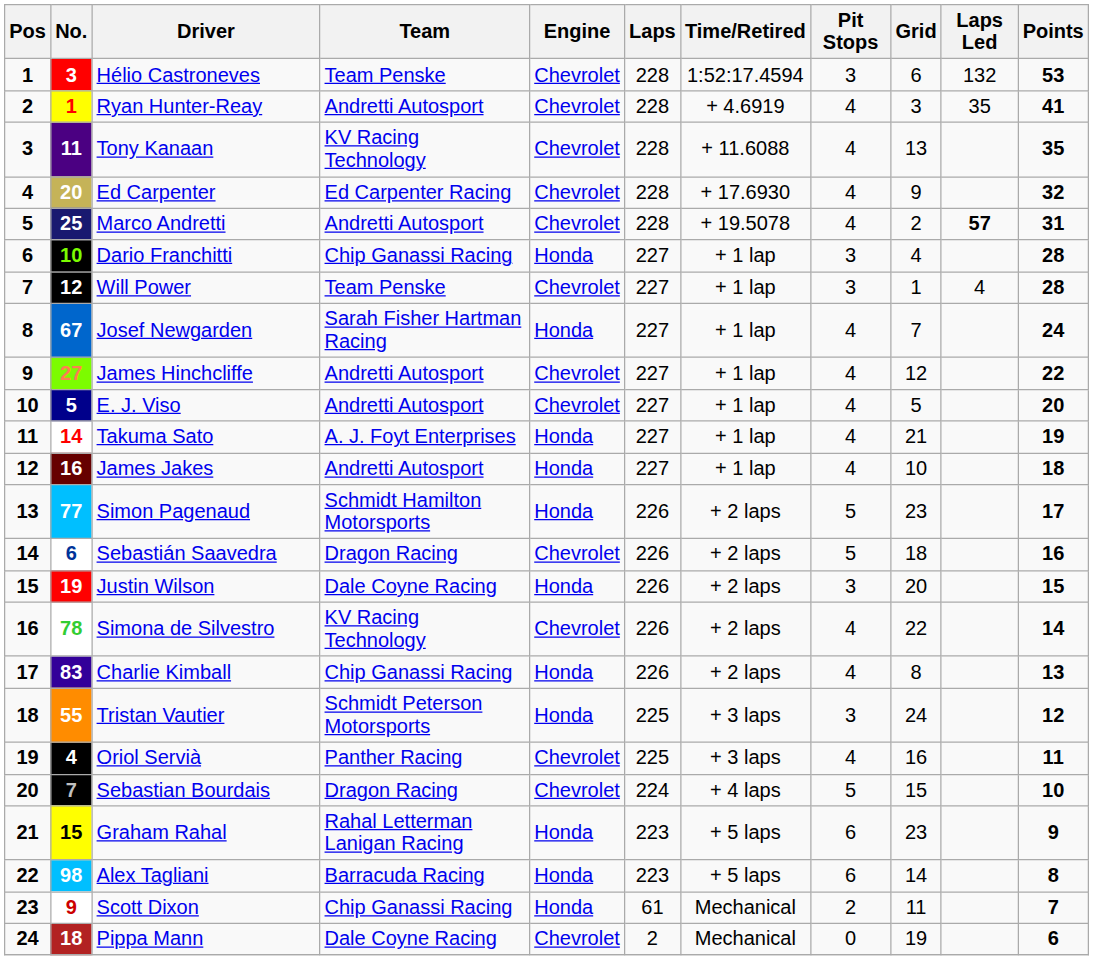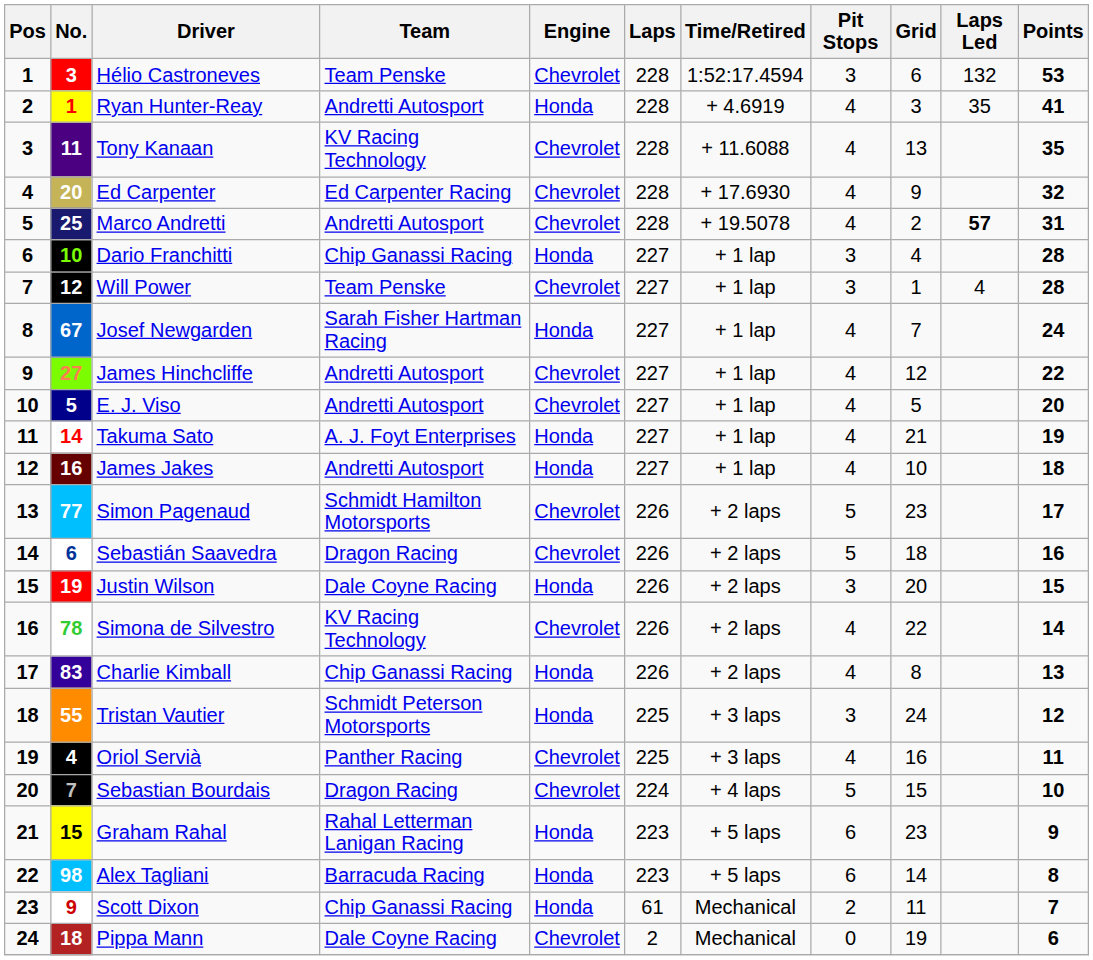Ryan Hunter-Reay | Engine: Chevrolet -> Honda
Simon Pagenaud | Engine: Honda -> Chevrolet
